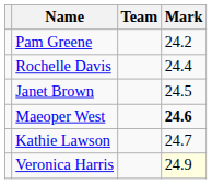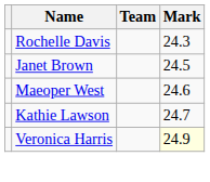- row: Pam Greene | 24.2
Rochelle Davis | Mark: 24.4 -> 24.3
Maeoper West | Mark: bold -> normal
